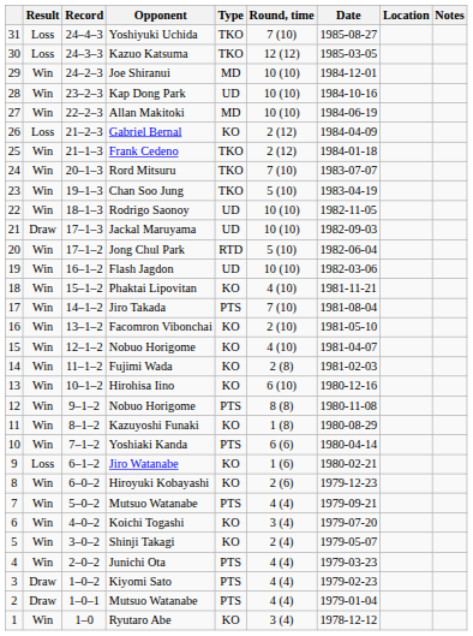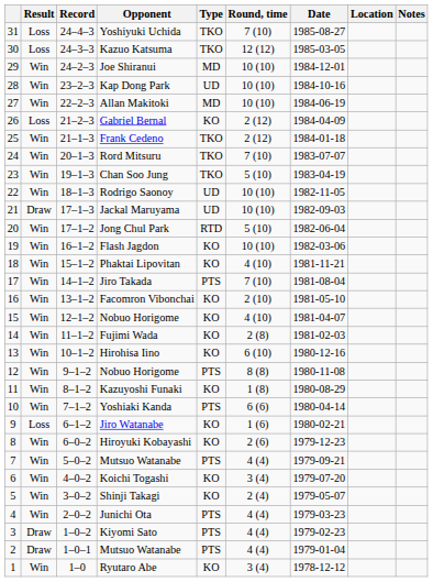Flash Jagdon | Type: UD -> KO
